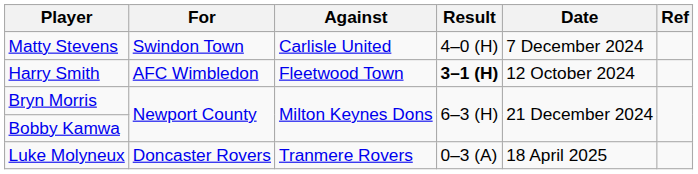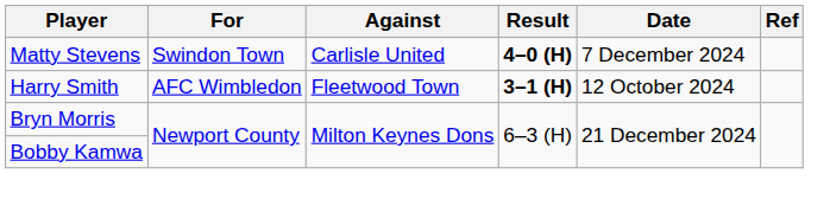Matty Stevens | Result: normal -> bold
- row: Luke Molyneux | Doncaster Rovers | Tranmere Rovers | 0–3 (A) | 18 April 2025
